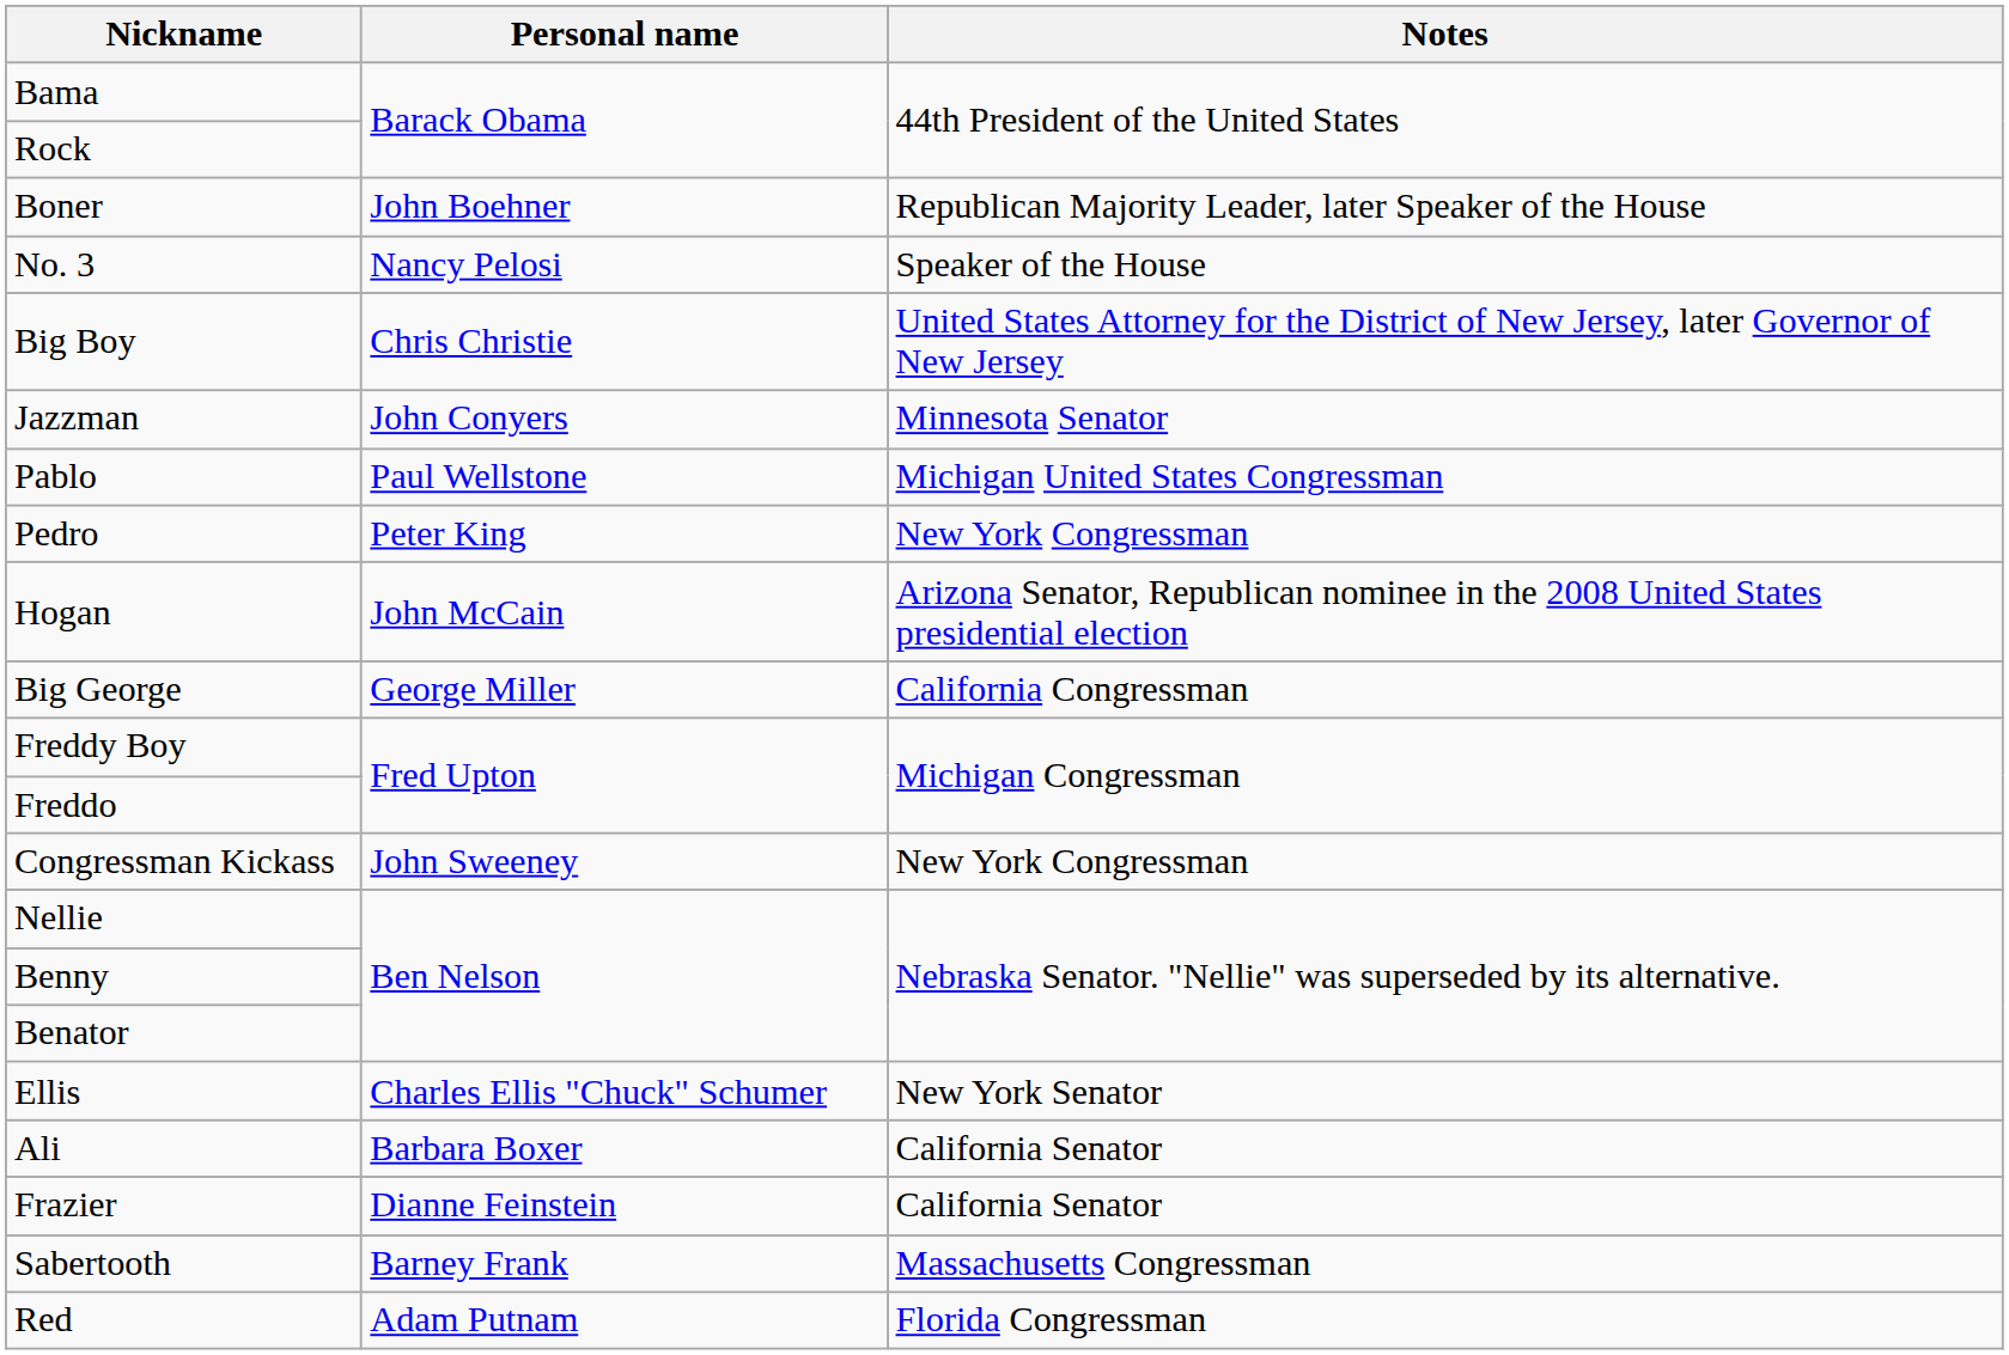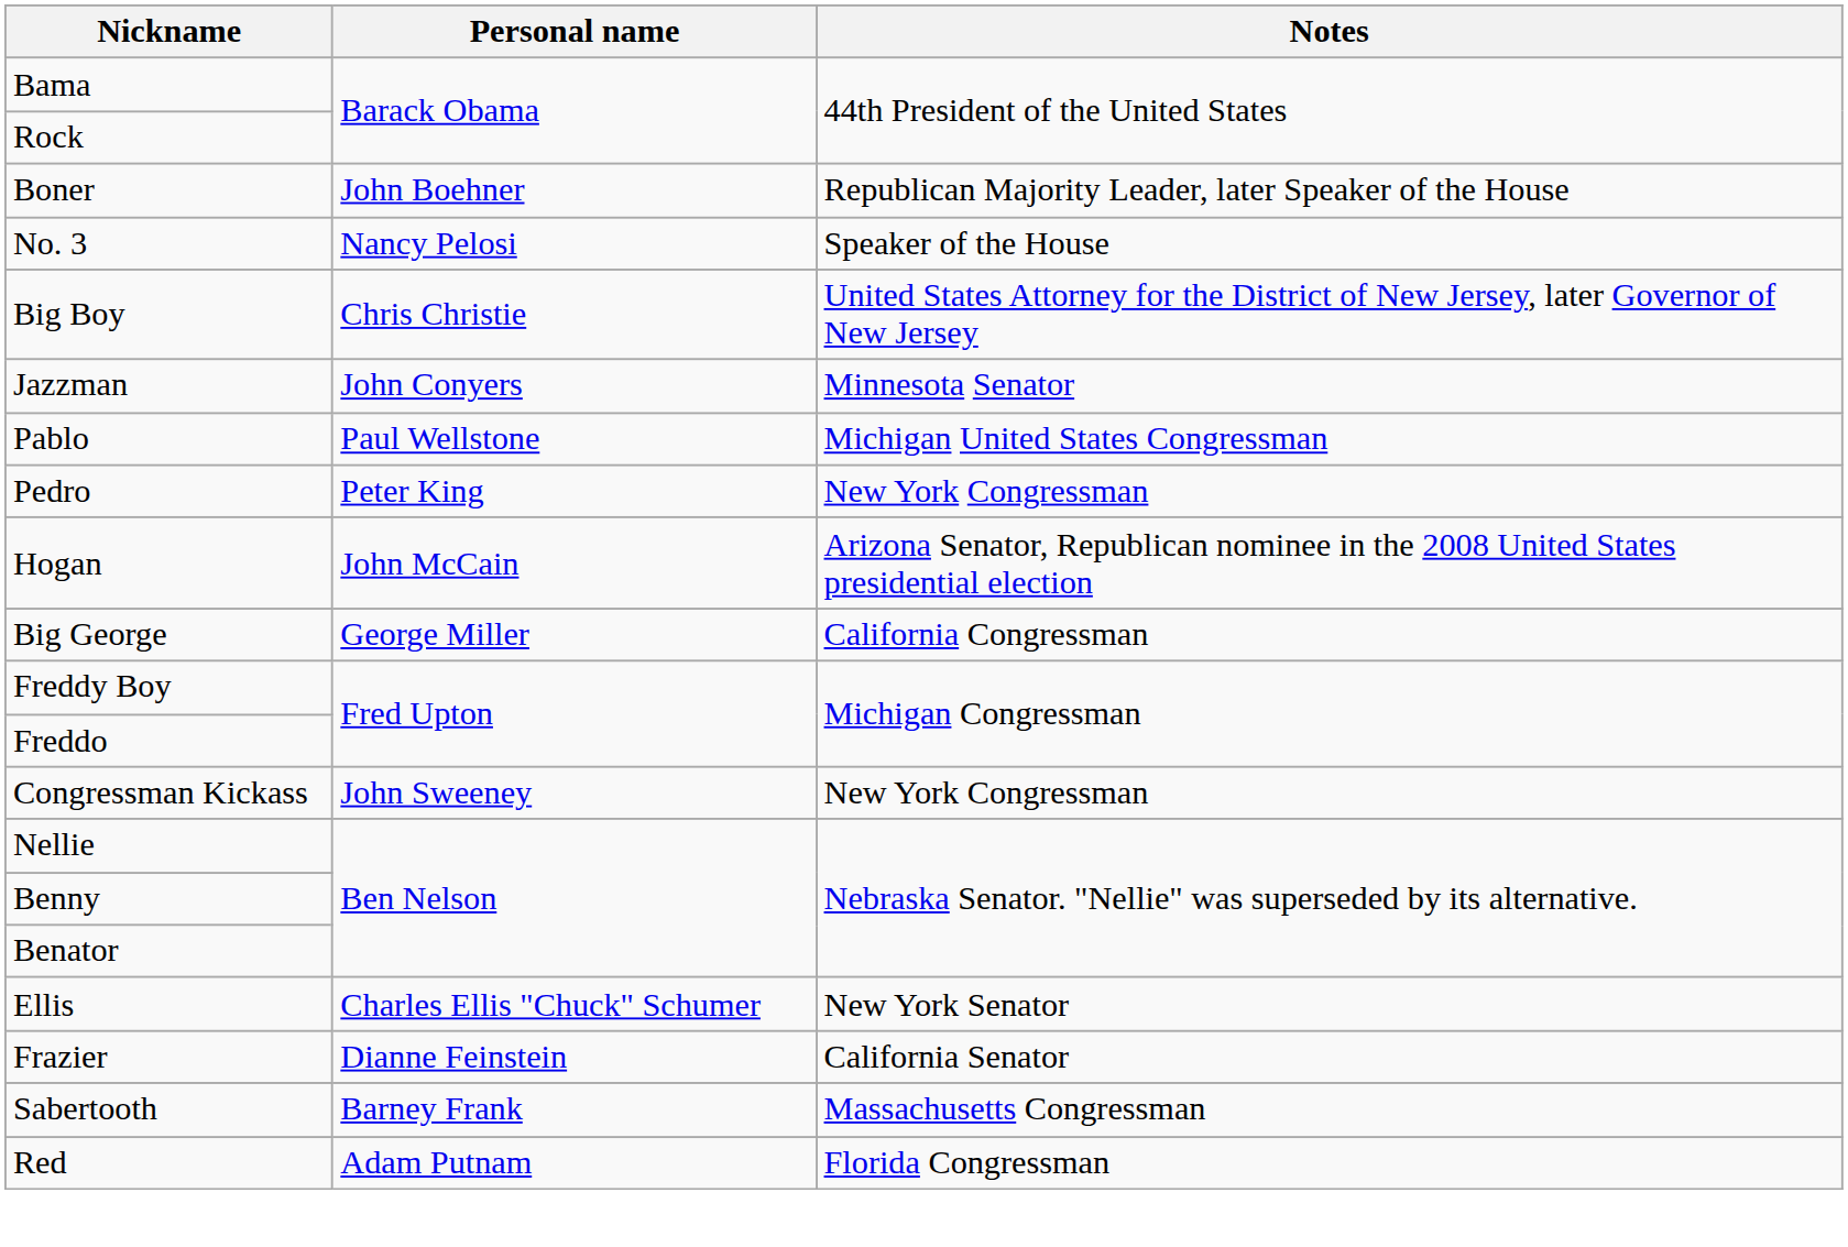- row: Ali | Barbara Boxer | California Senator
